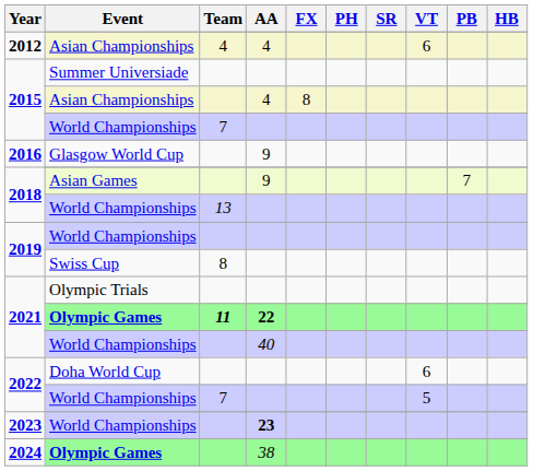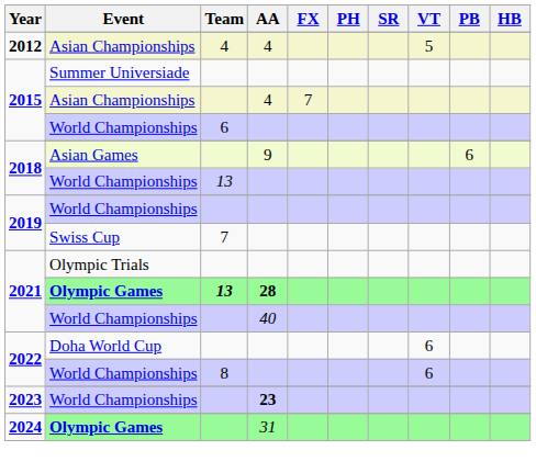2012 / Asian Championships | VT: 6 -> 5
2015 / Asian Championships | FX: 8 -> 7
2015 / World Championships | Team: 7 -> 6
- row: 2016 | Glasgow World Cup | 9
Asian Games | PB: 7 -> 6
Swiss Cup | Team: 8 -> 7
2021 / Olympic Games | Team: 11 -> 13
2021 / Olympic Games | AA: 22 -> 28
2022 / World Championships | Team: 7 -> 8
2022 / World Championships | VT: 5 -> 6
2024 / Olympic Games | AA: 38 -> 31
